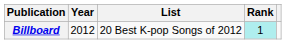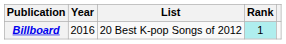Billboard | Year: 2012 -> 2016
